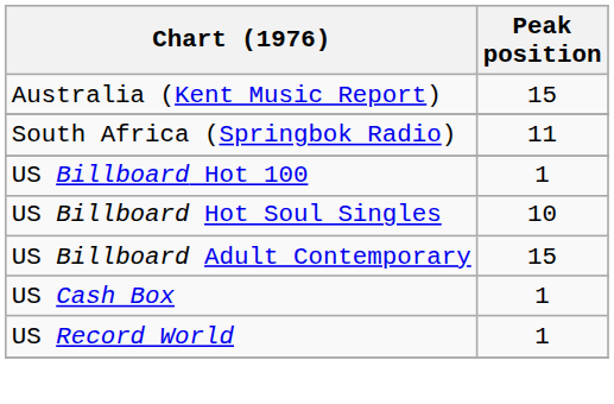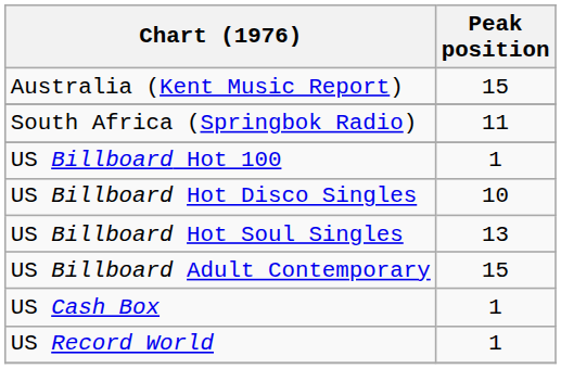+ row: US Billboard Hot Disco Singles | 10
US Billboard Hot Soul Singles | Peak position: 10 -> 13
